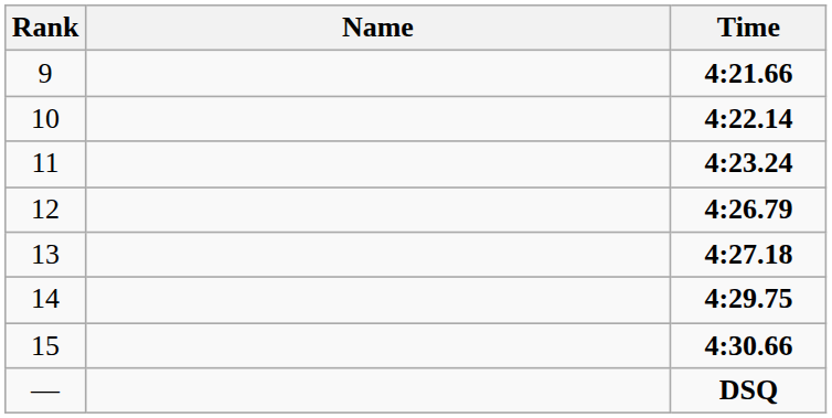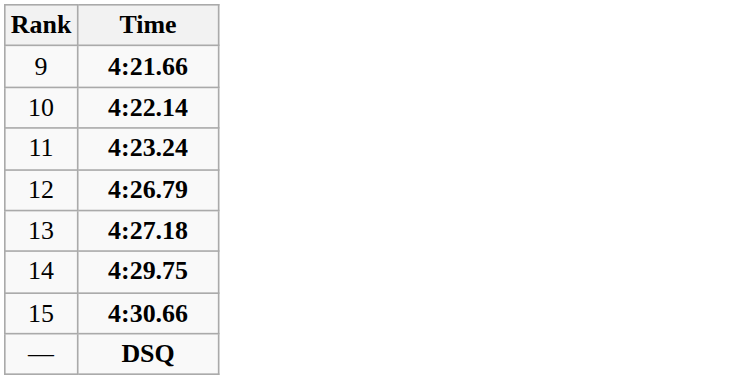- column: Name
